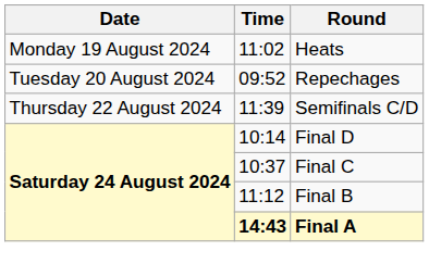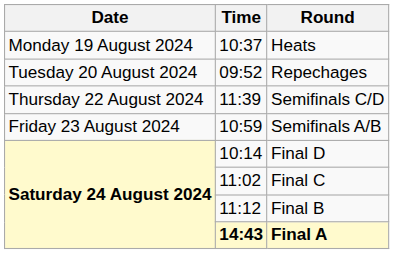Heats | Time: 11:02 -> 10:37
+ row: Friday 23 August 2024 | 10:59 | Semifinals A/B
Final C | Time: 10:37 -> 11:02
